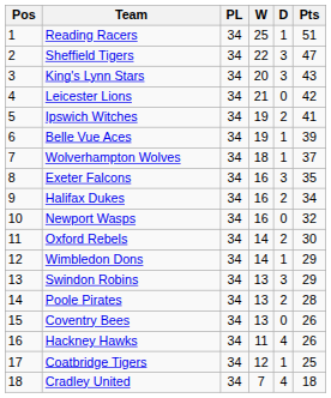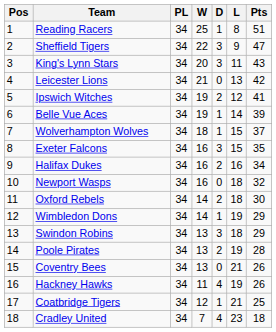+ column: L | 8 | 9 | 11 | 13 | 12 | 14 | 15 | 15 | 16 | 18 | 18 | 19 | 18 | 19 | 21 | 19 | 21 | 23
